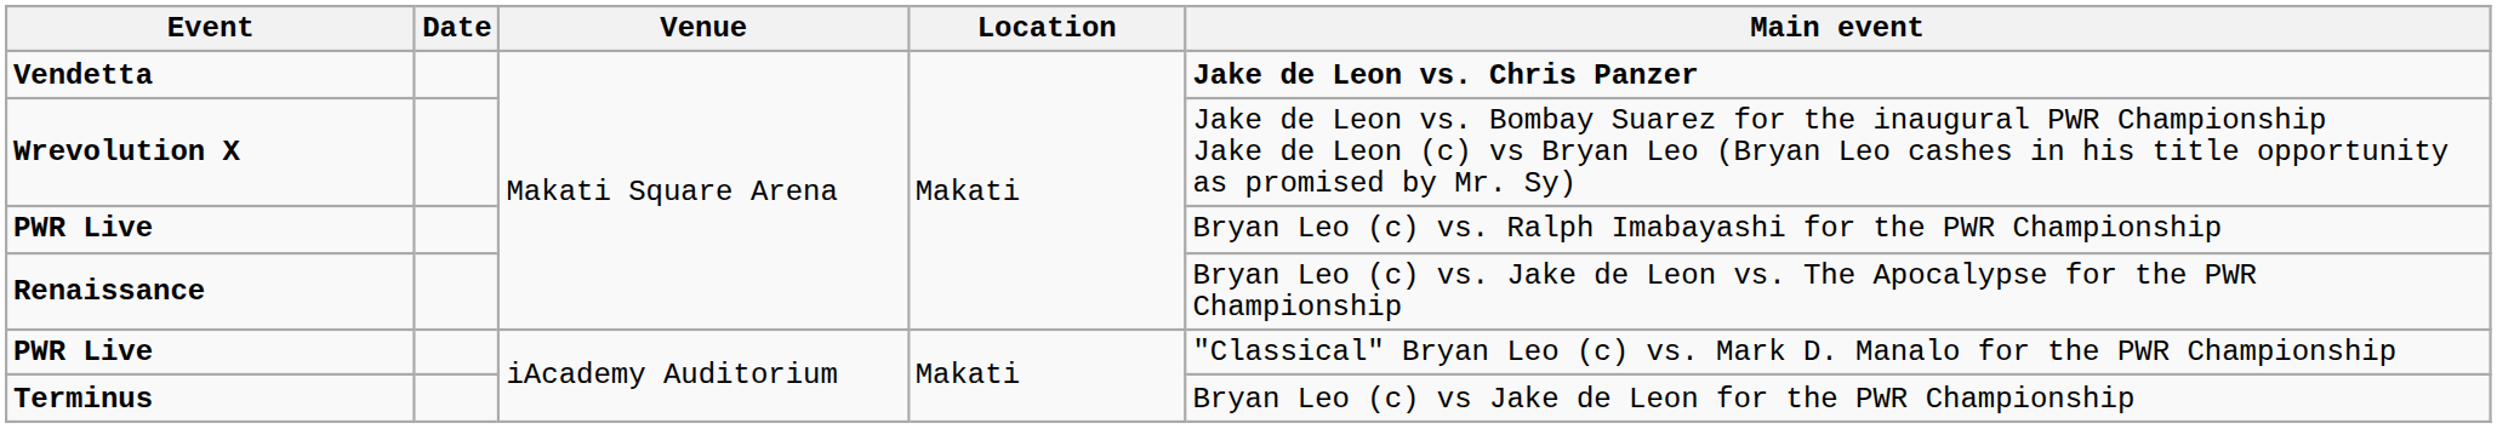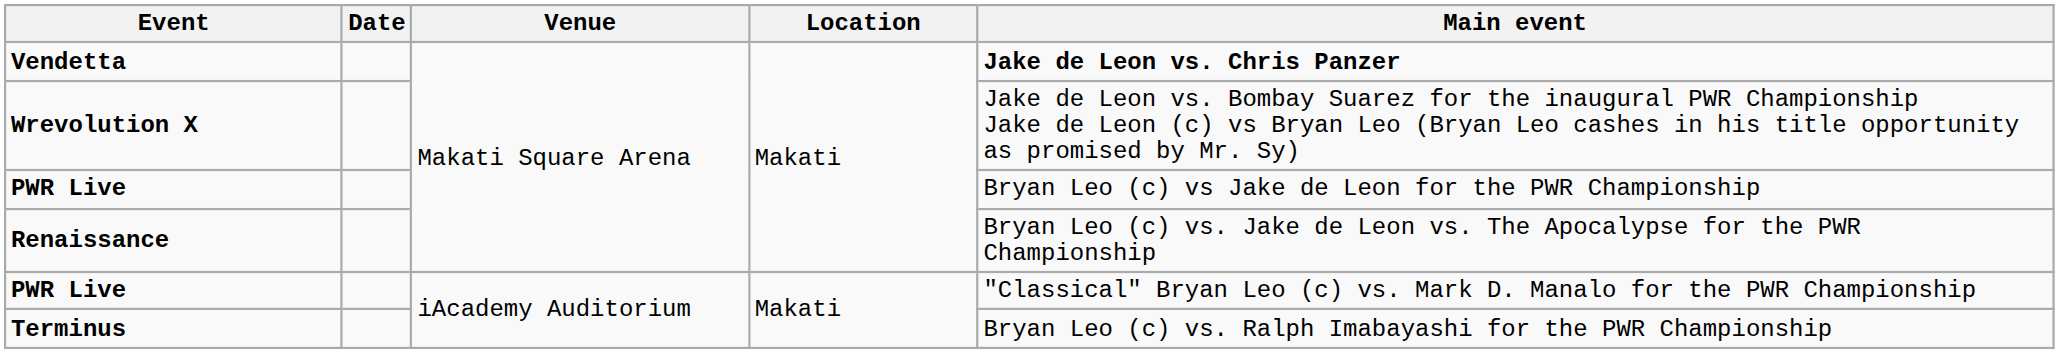PWR Live / Makati Square Arena | Main event: Bryan Leo (c) vs. Ralph Imabayashi for the PWR Championship -> Bryan Leo (c) vs Jake de Leon for the PWR Championship
Terminus | Main event: Bryan Leo (c) vs Jake de Leon for the PWR Championship -> Bryan Leo (c) vs. Ralph Imabayashi for the PWR Championship
